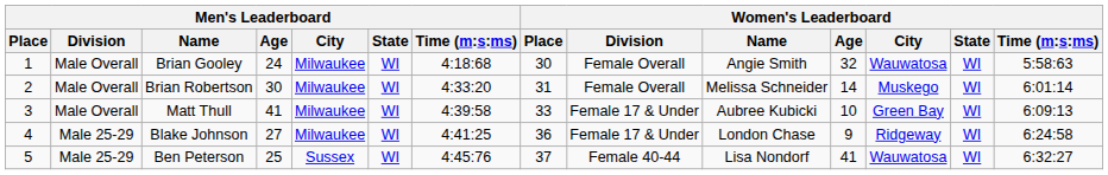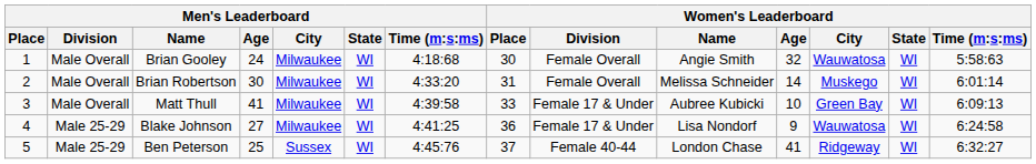Blake Johnson | Women's Leaderboard / Name: London Chase -> Lisa Nondorf
Blake Johnson | Women's Leaderboard / City: Ridgeway -> Wauwatosa
Ben Peterson | Women's Leaderboard / Name: Lisa Nondorf -> London Chase
Ben Peterson | Women's Leaderboard / City: Wauwatosa -> Ridgeway
